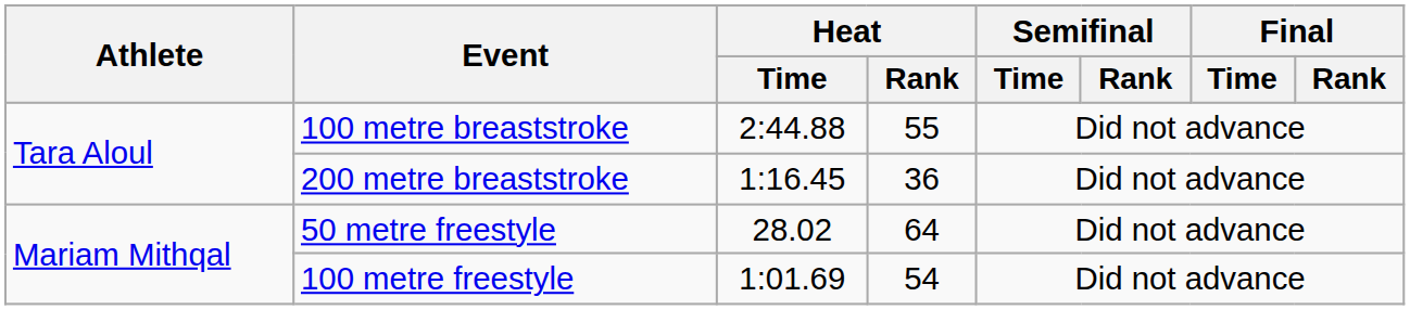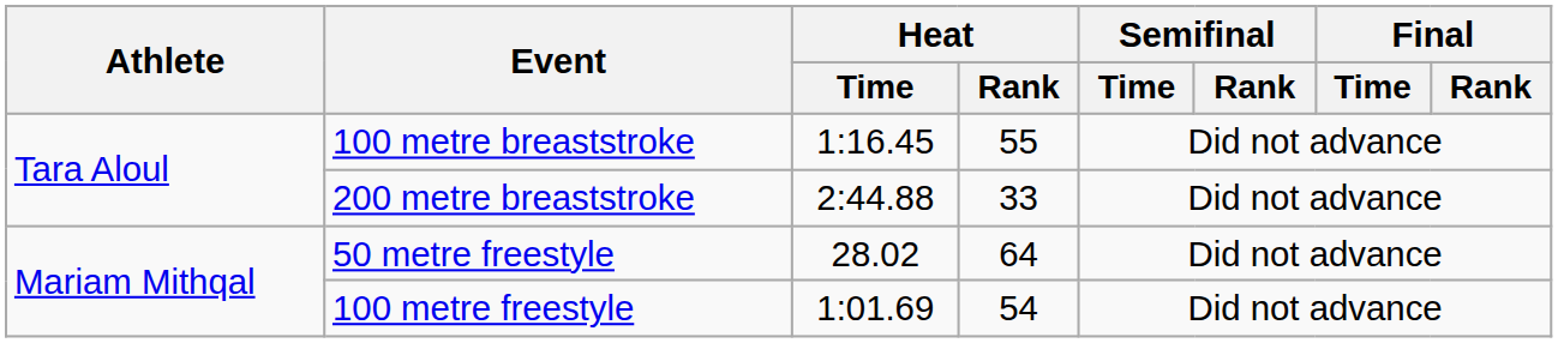100 metre breaststroke | Heat / Time: 2:44.88 -> 1:16.45
200 metre breaststroke | Heat / Time: 1:16.45 -> 2:44.88
200 metre breaststroke | Heat / Rank: 36 -> 33
